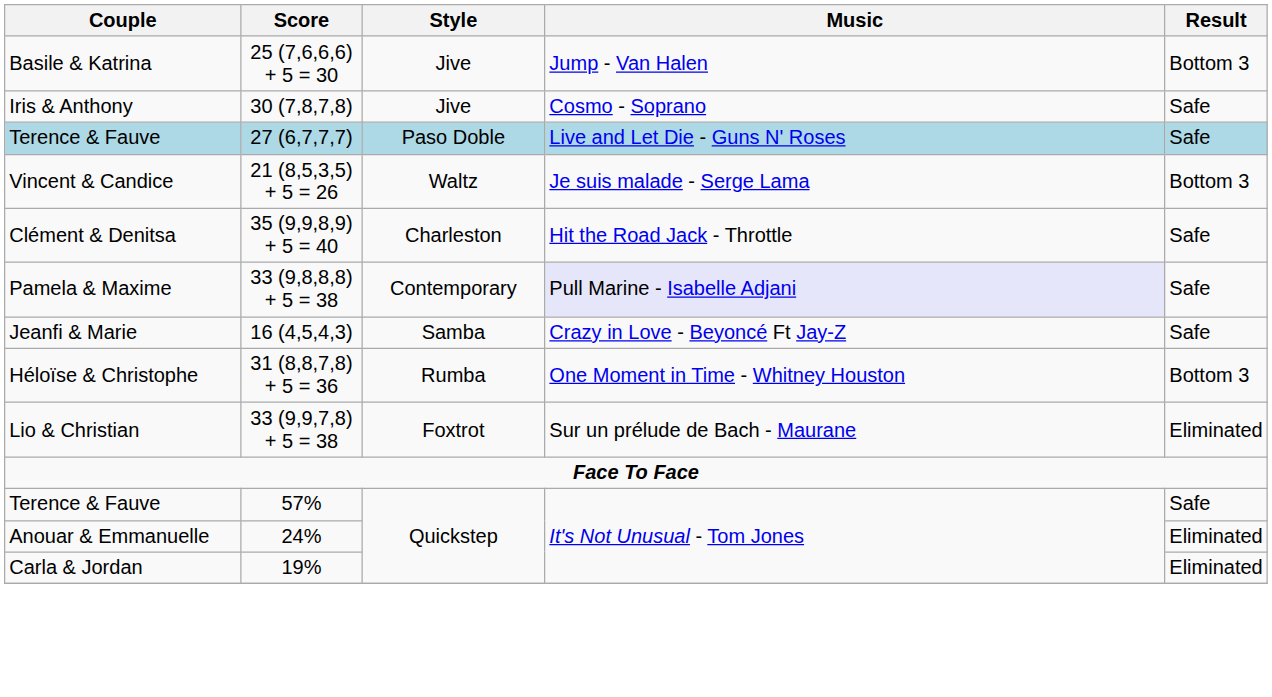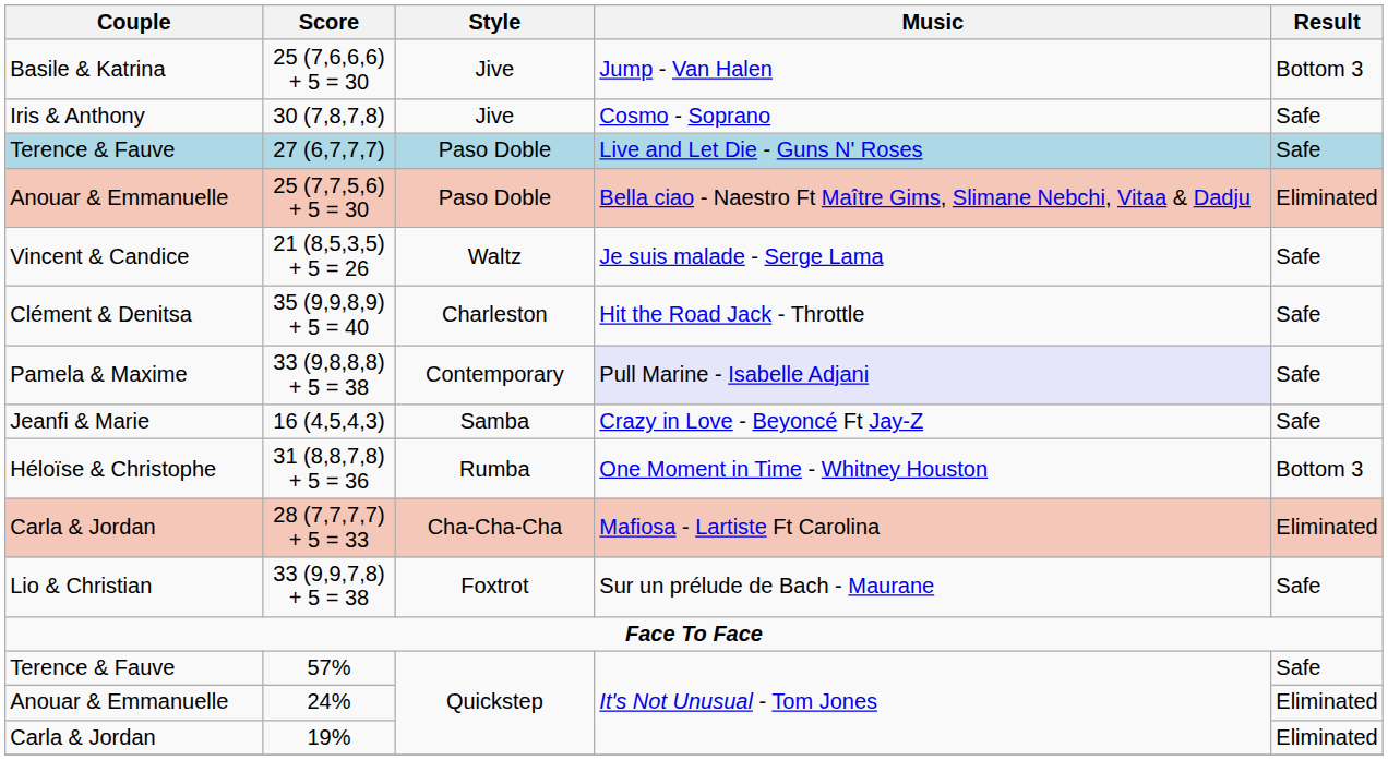+ row: Anouar & Emmanuelle | 25 (7,7,5,6) + 5 = 30 | Paso Doble | Bella ciao - Naestro Ft Maître Gims, Slimane Nebchi, Vitaa & Dadju | Eliminated
21 (8,5,3,5) + 5 = 26 | Result: Bottom 3 -> Safe
+ row: Carla & Jordan | 28 (7,7,7,7) + 5 = 33 | Cha-Cha-Cha | Mafiosa - Lartiste Ft Carolina | Eliminated
33 (9,9,7,8) + 5 = 38 | Result: Eliminated -> Safe
